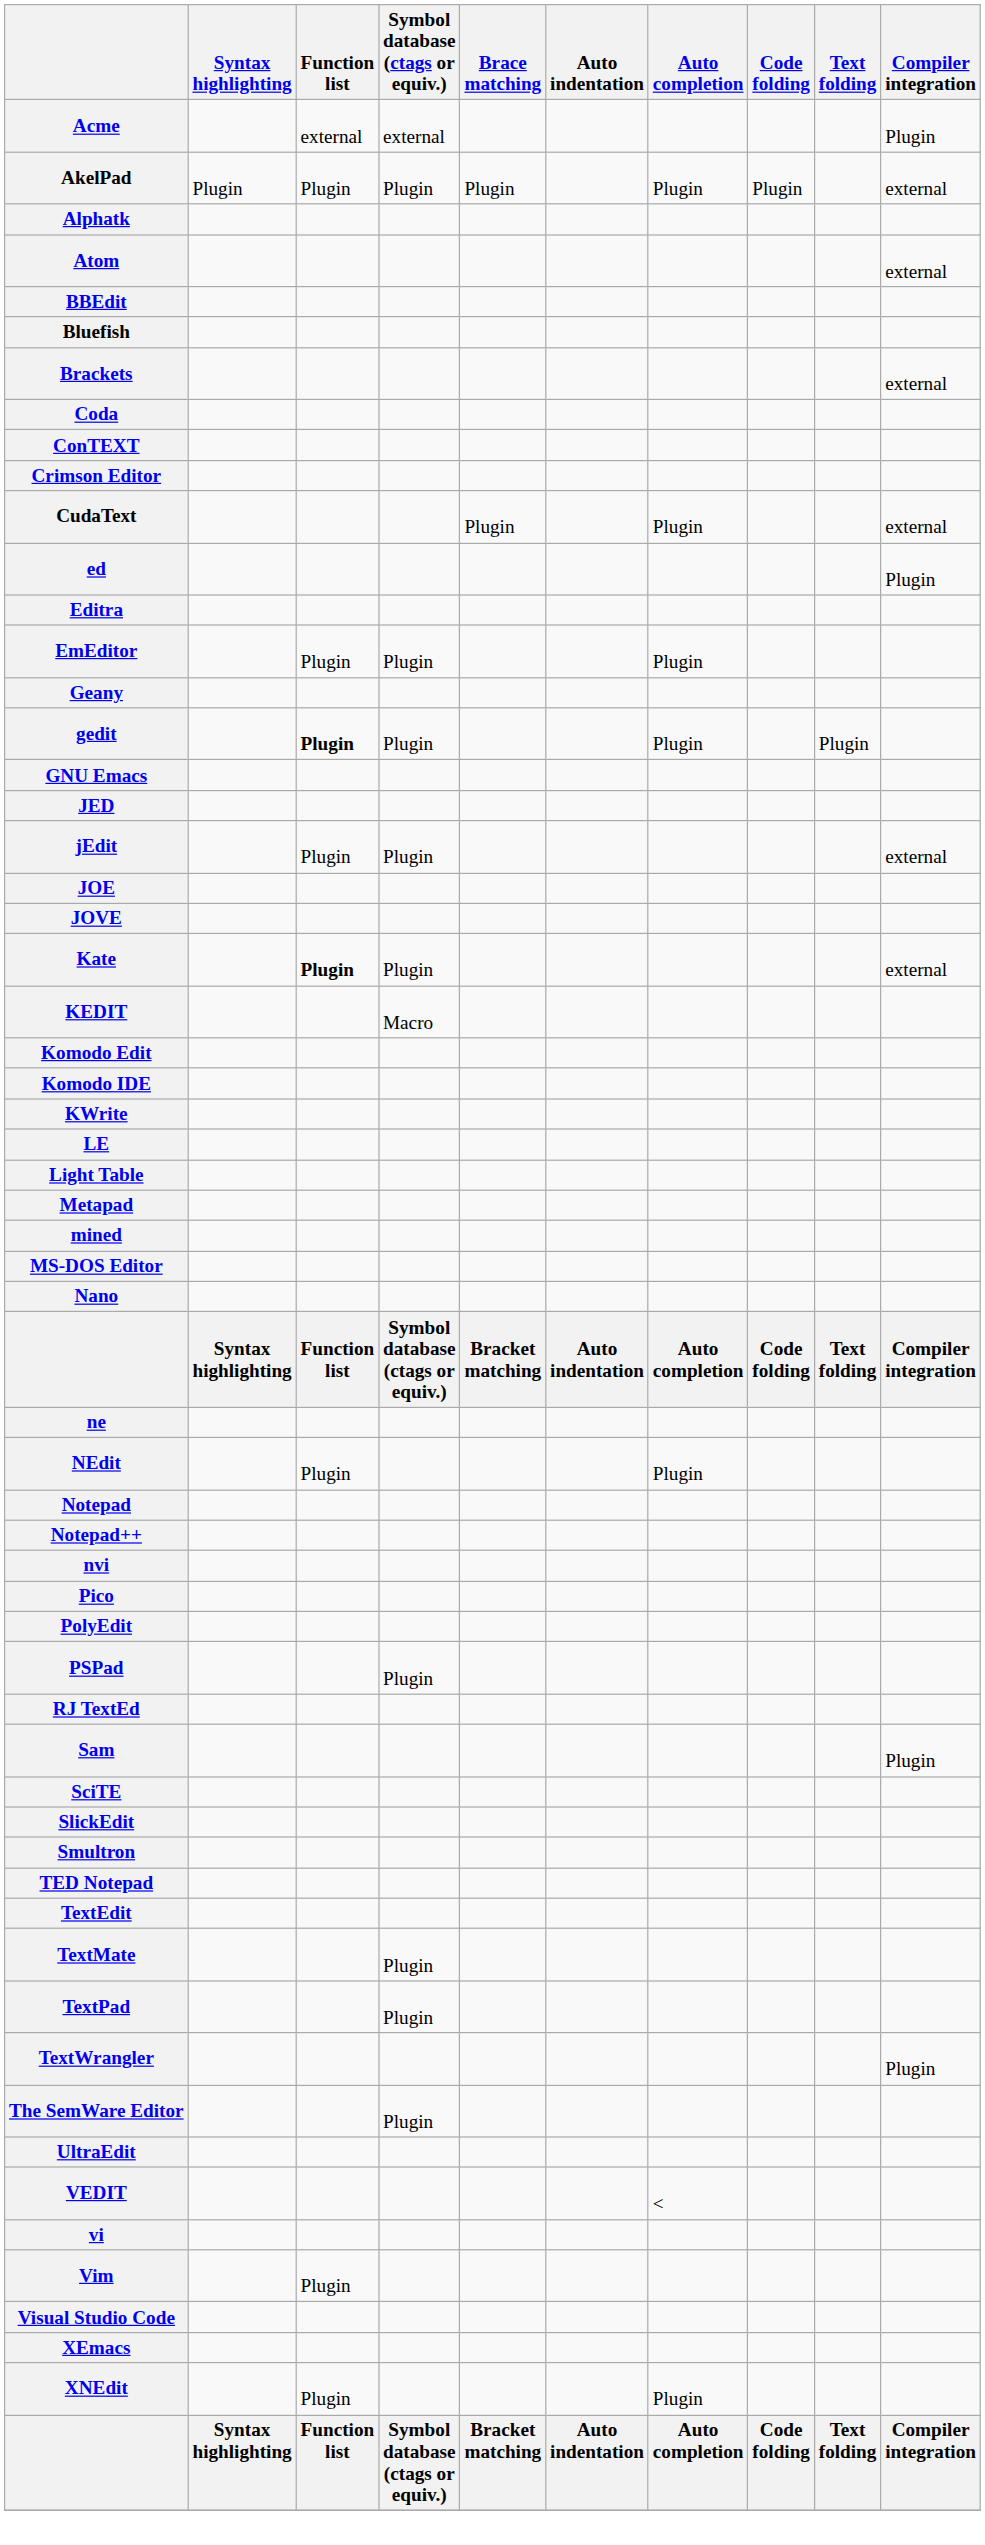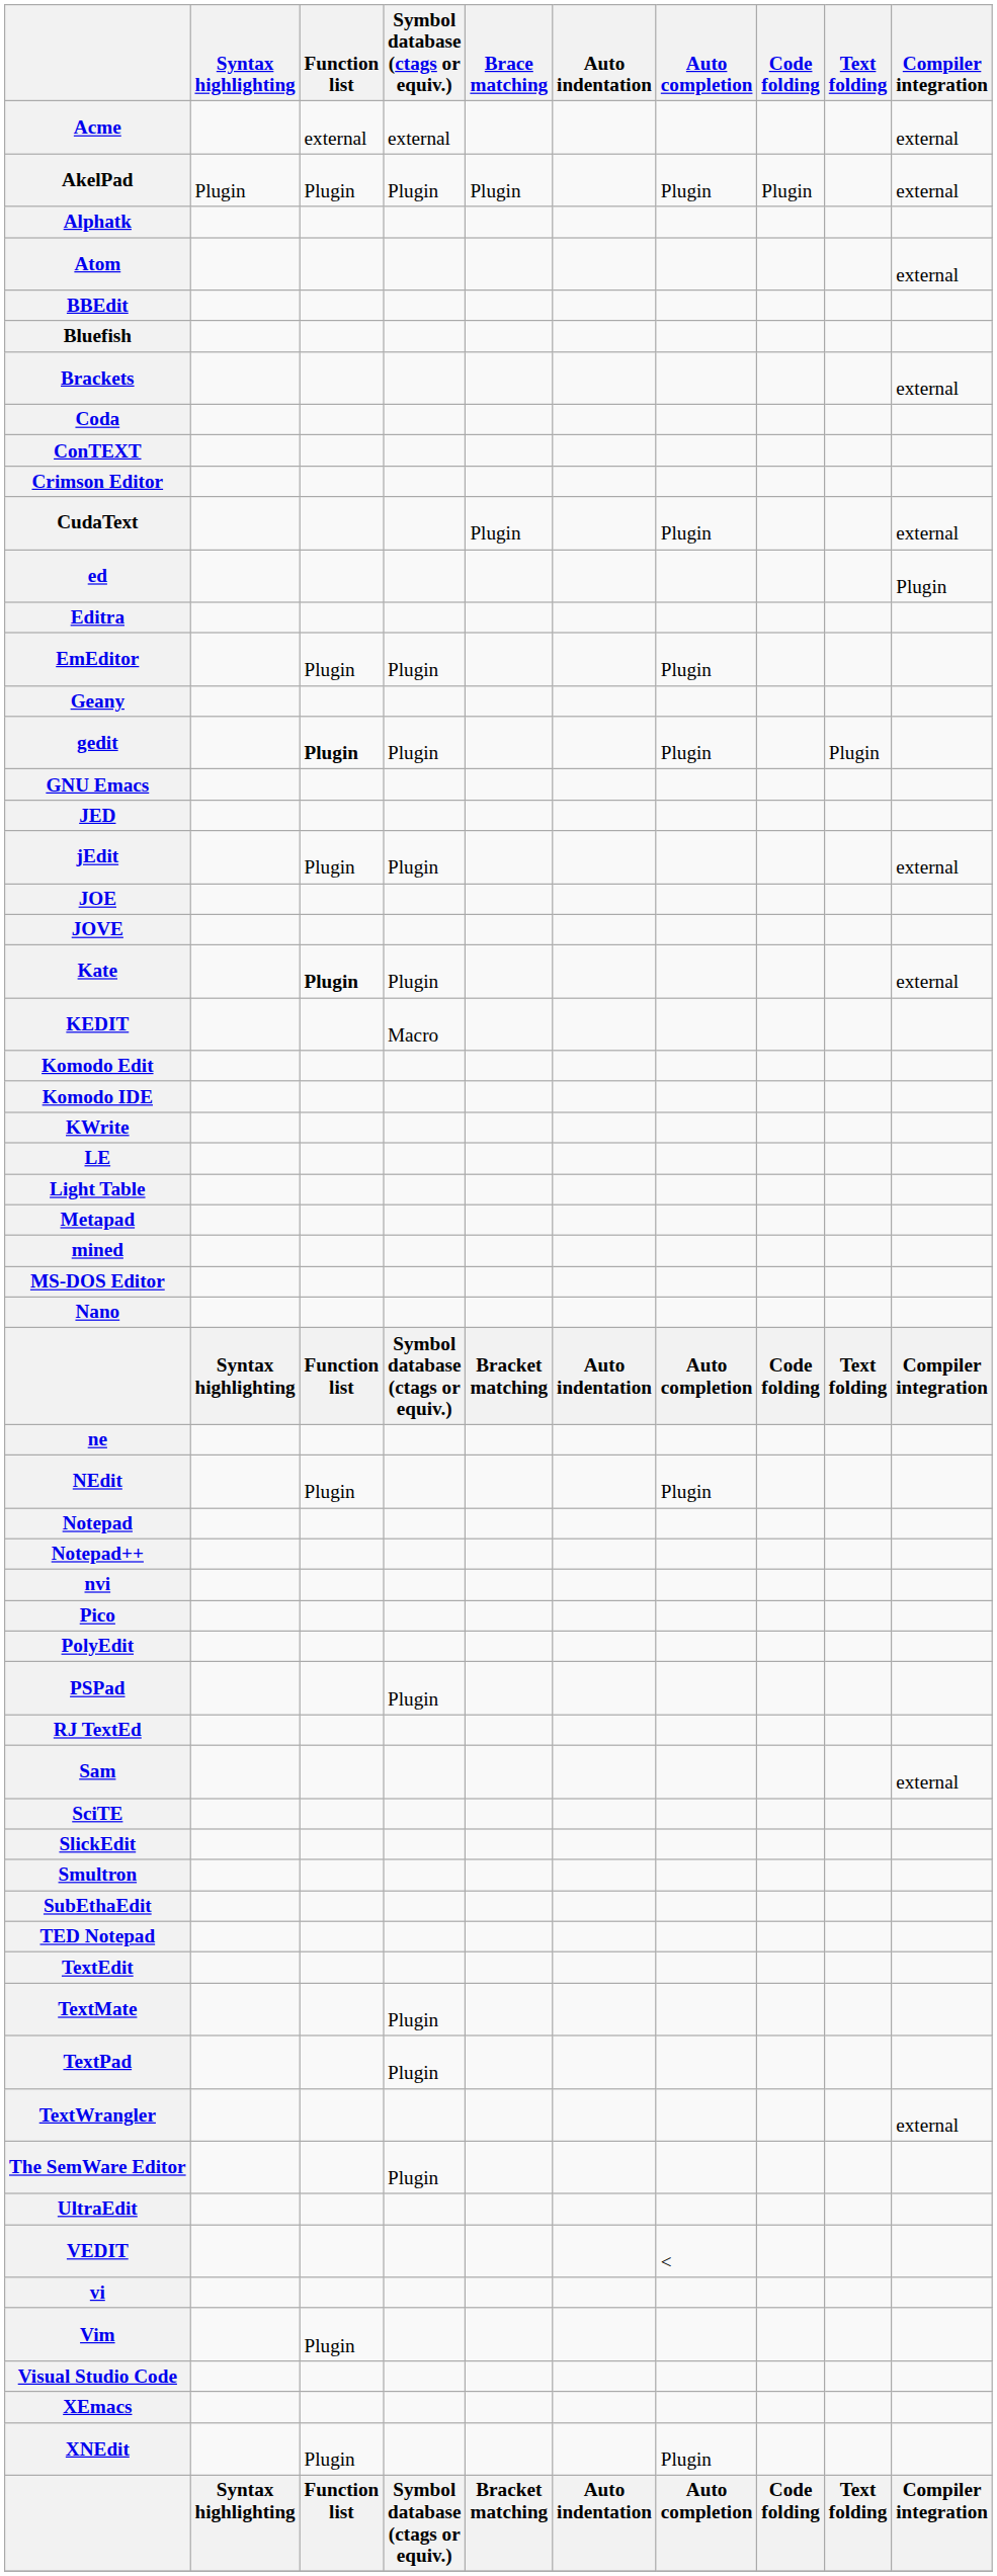Acme | Compiler integration: Plugin -> external
Sam | Compiler integration: Plugin -> external
+ row: SubEthaEdit
TextWrangler | Compiler integration: Plugin -> external
